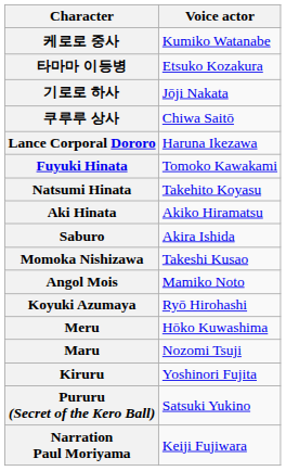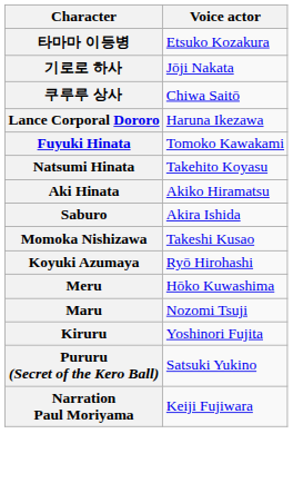- row: 케로로 중사 | Kumiko Watanabe
- row: Angol Mois | Mamiko Noto
